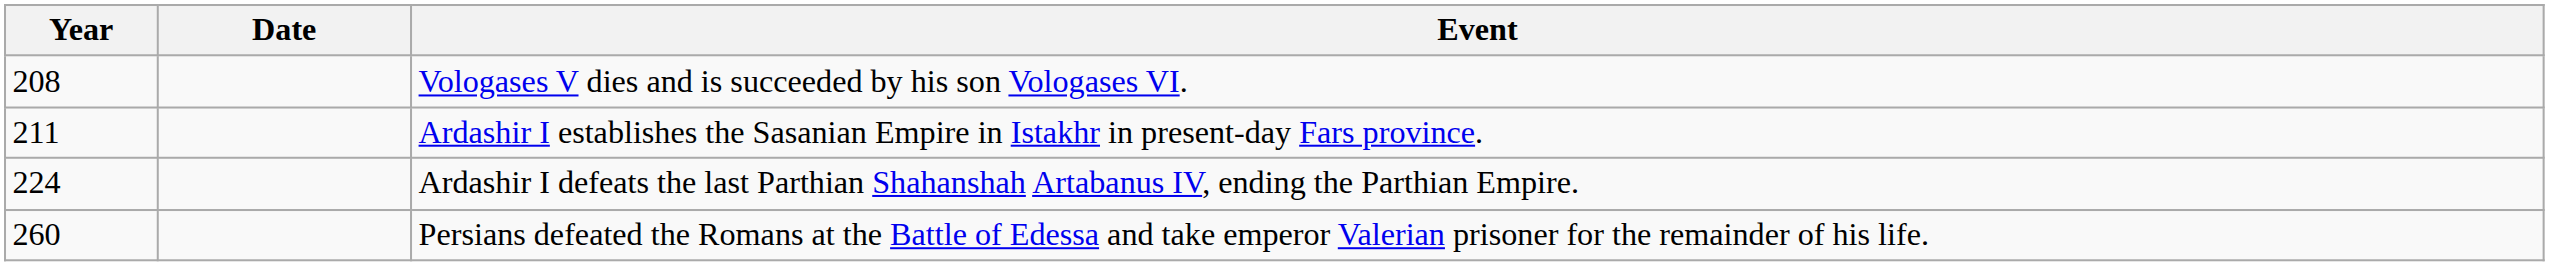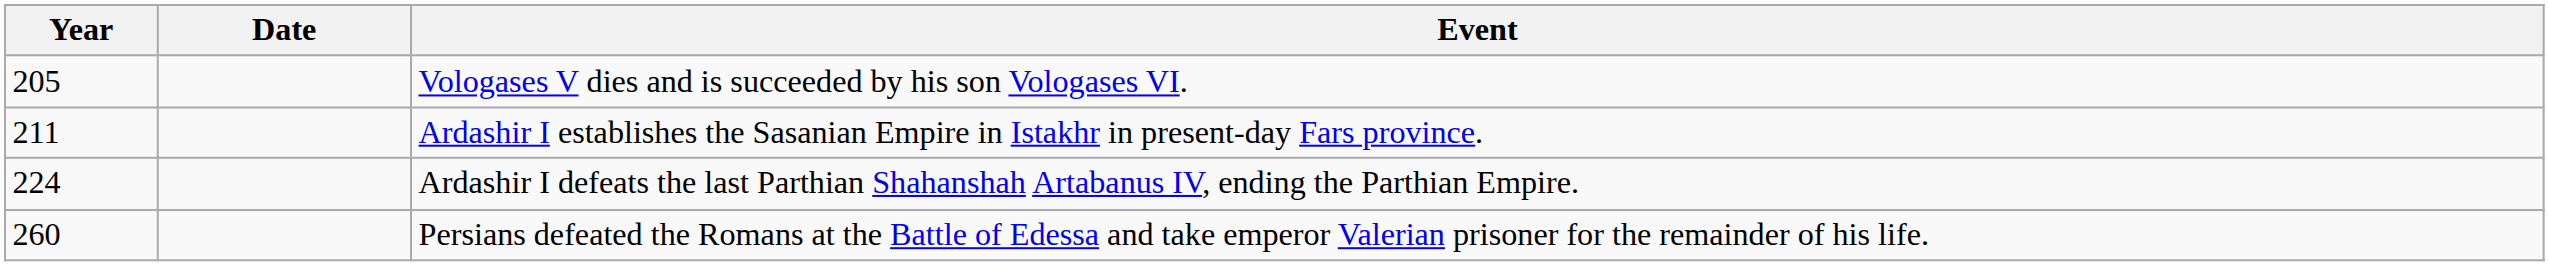Vologases V dies and is succeeded by his son Vologases VI. | Year: 208 -> 205
